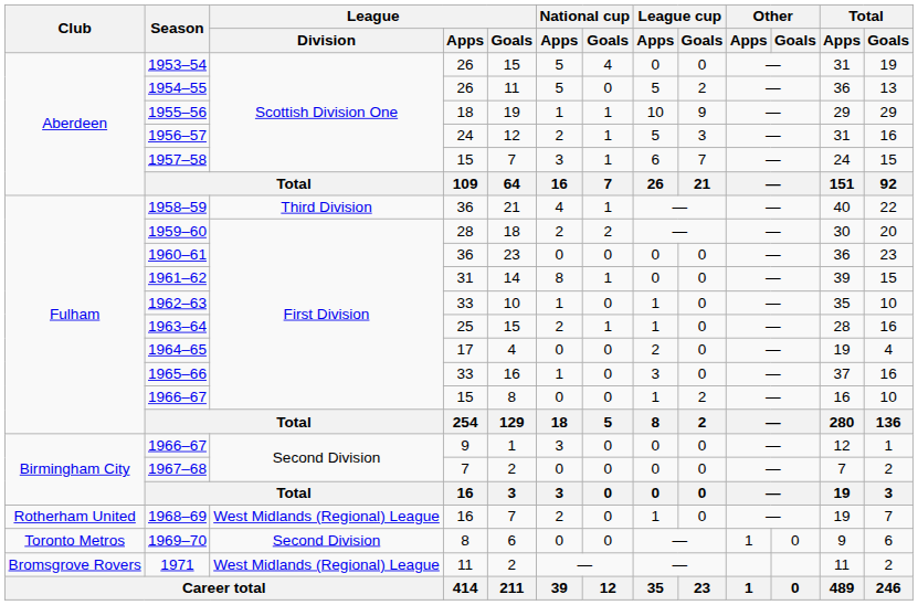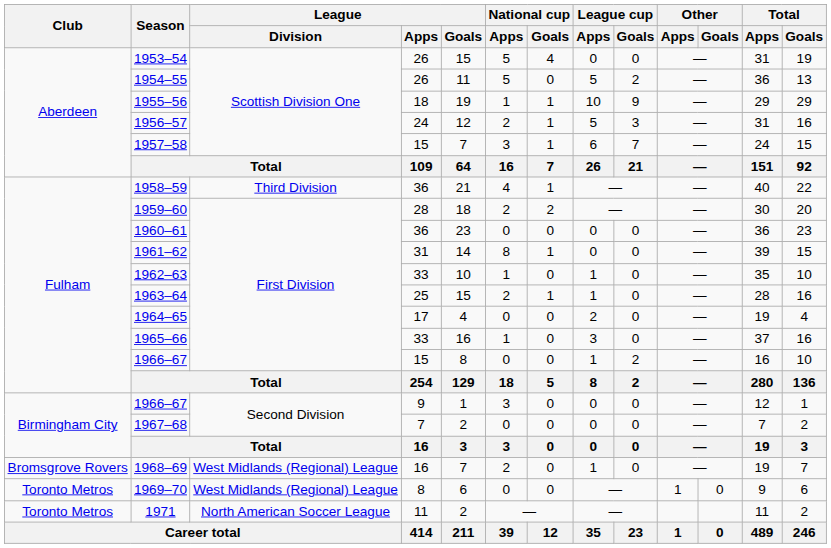1968–69 | Club: Rotherham United -> Bromsgrove Rovers
1969–70 | League / Division: Second Division -> West Midlands (Regional) League
1971 | Club: Bromsgrove Rovers -> Toronto Metros
1971 | League / Division: West Midlands (Regional) League -> North American Soccer League
